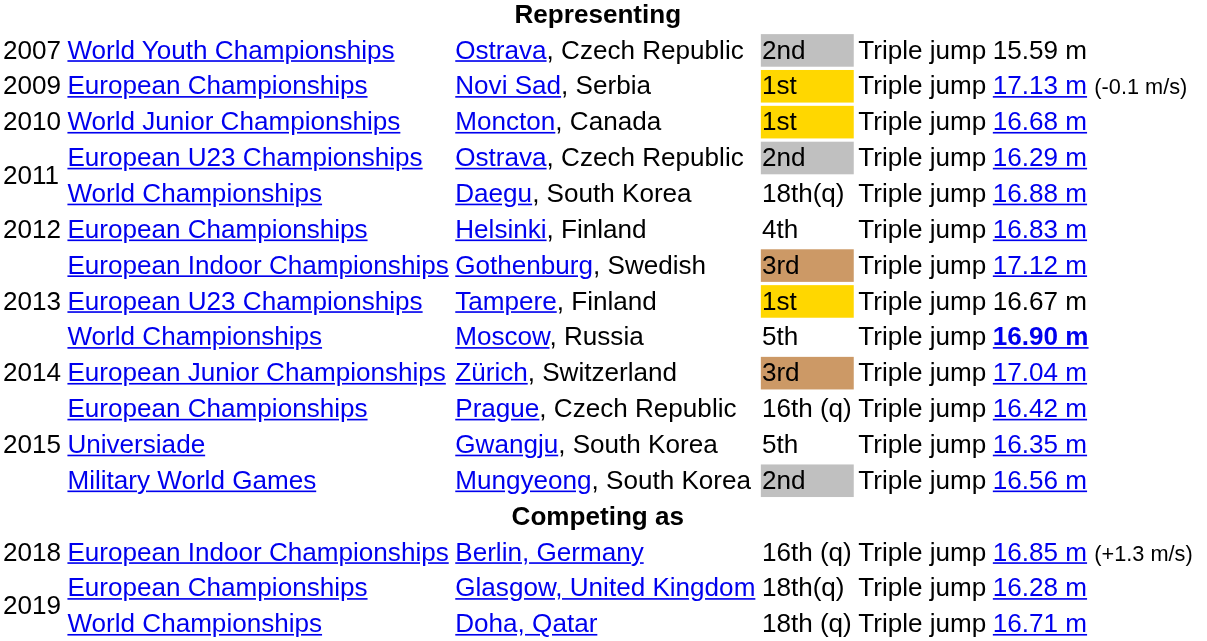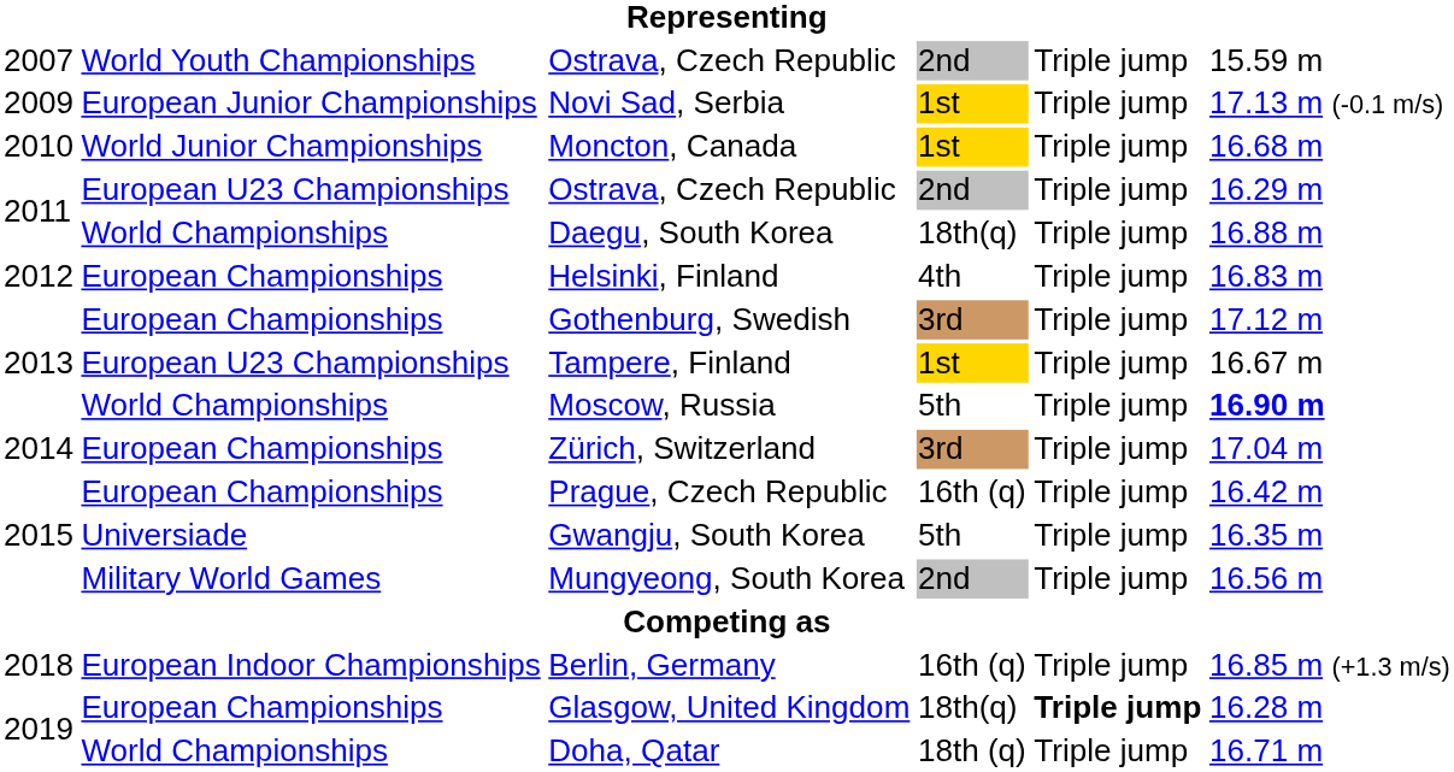Novi Sad, Serbia | column 2: European Championships -> European Junior Championships
Gothenburg, Swedish | column 2: European Indoor Championships -> European Championships
Zürich, Switzerland | column 2: European Junior Championships -> European Championships
Glasgow, United Kingdom | column 5: normal -> bold
